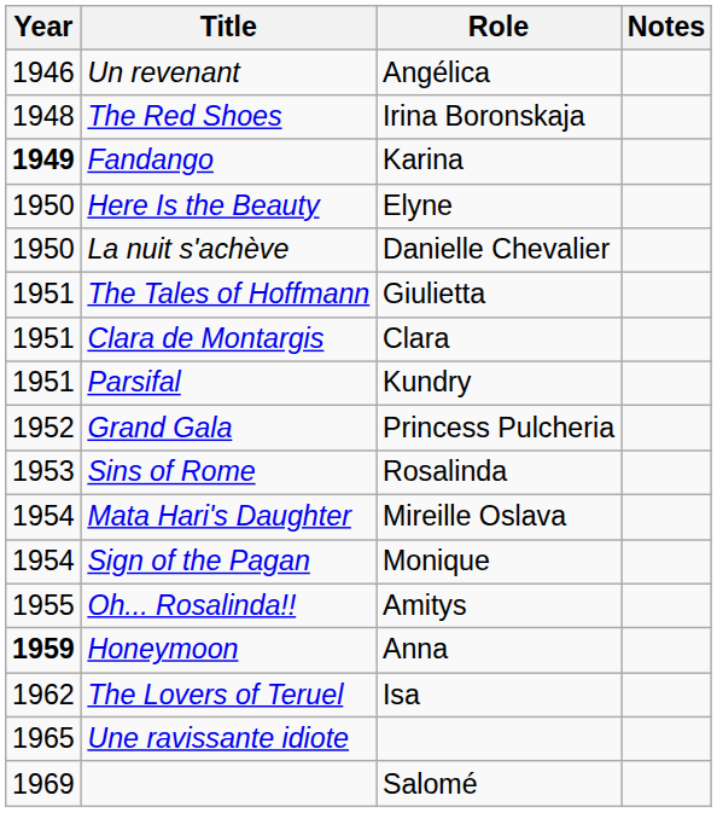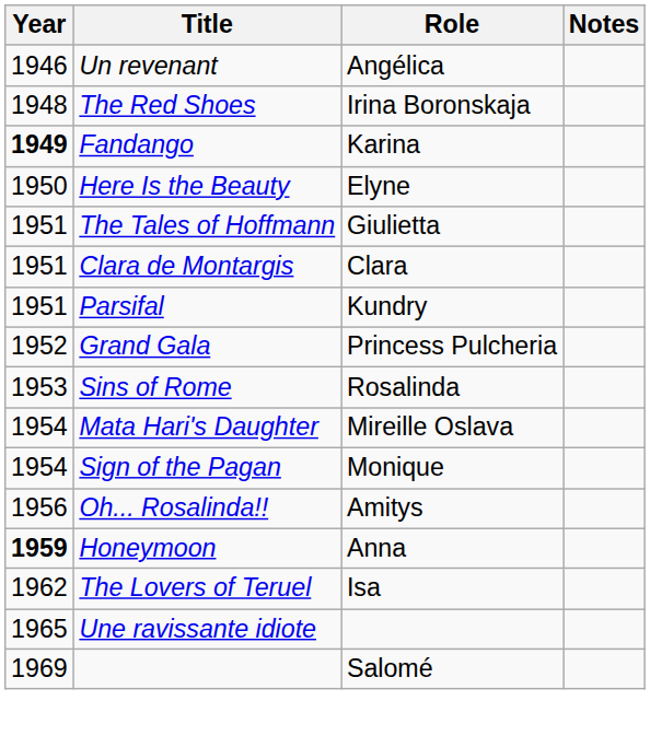- row: 1950 | La nuit s'achève | Danielle Chevalier
Oh... Rosalinda!! | Year: 1955 -> 1956
